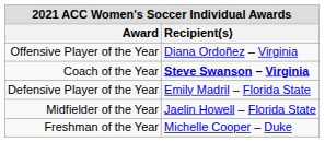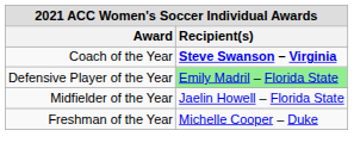- row: Offensive Player of the Year | Diana Ordoñez – Virginia
Defensive Player of the Year | Recipient(s): no background -> lightgreen background
